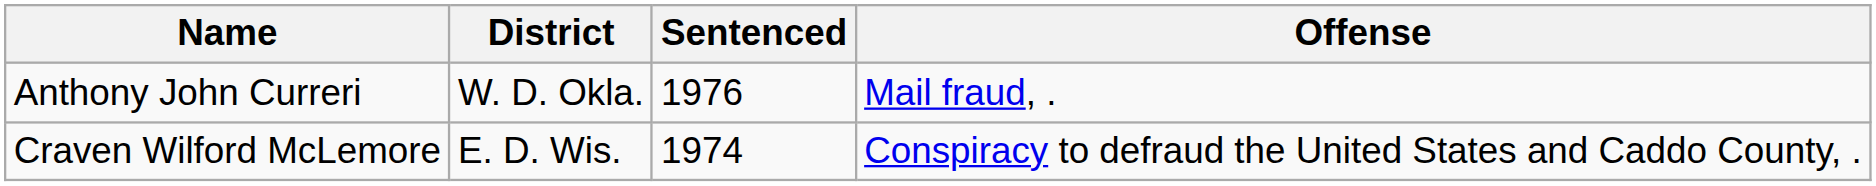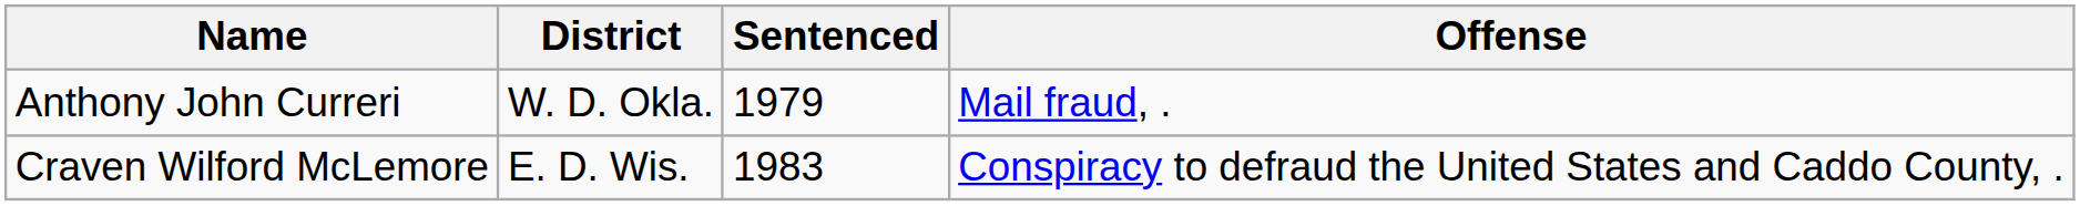Anthony John Curreri | Sentenced: 1976 -> 1979
Craven Wilford McLemore | Sentenced: 1974 -> 1983
